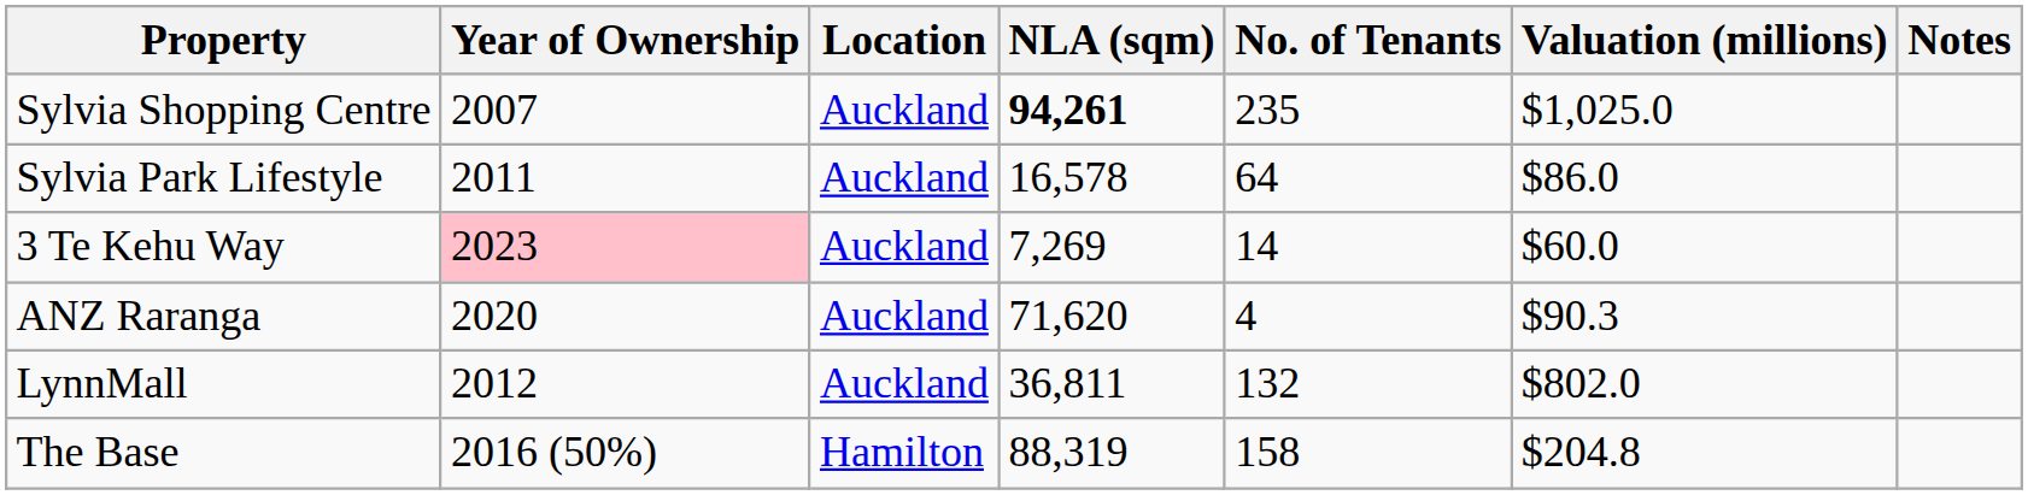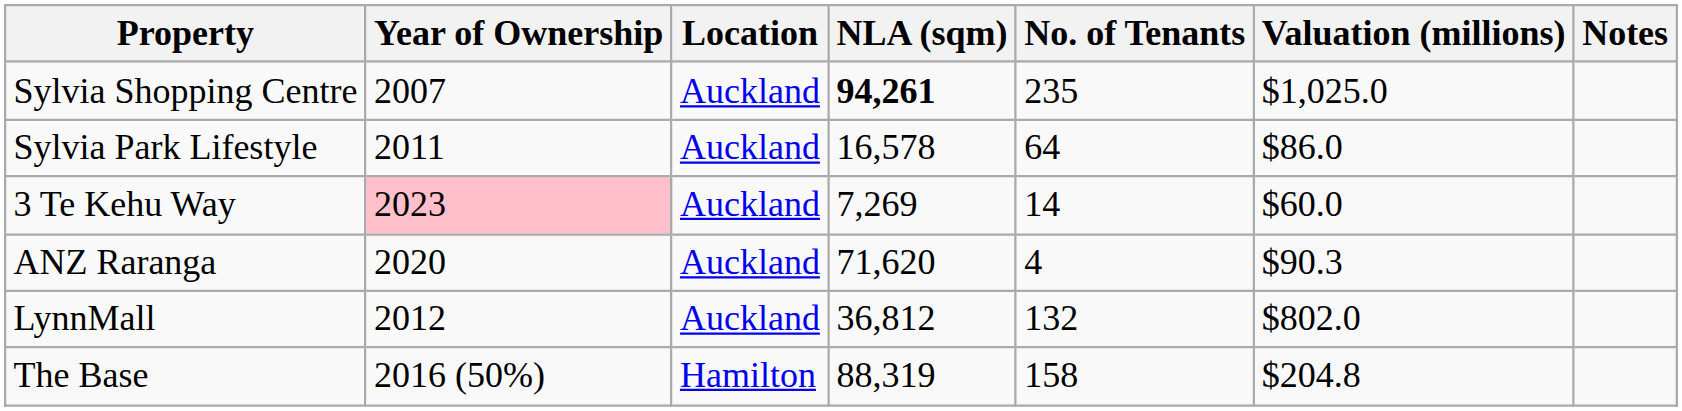LynnMall | NLA (sqm): 36,811 -> 36,812
